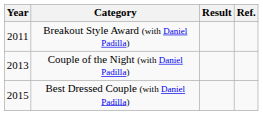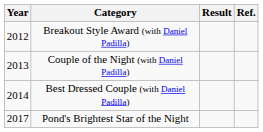Breakout Style Award (with Daniel Padilla) | Year: 2011 -> 2012
Best Dressed Couple (with Daniel Padilla) | Year: 2015 -> 2014
+ row: 2017 | Pond's Brightest Star of the Night
